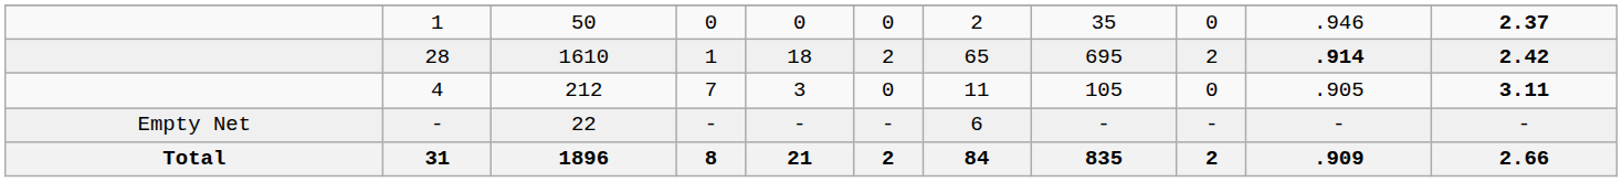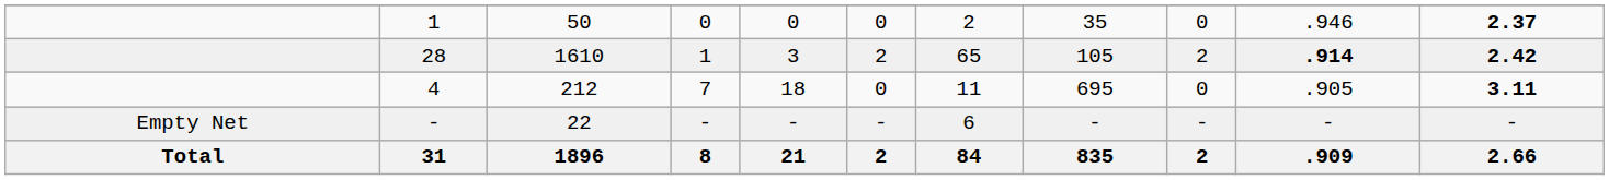28 | column 5: 18 -> 3
28 | column 8: 695 -> 105
4 | column 5: 3 -> 18
4 | column 8: 105 -> 695
